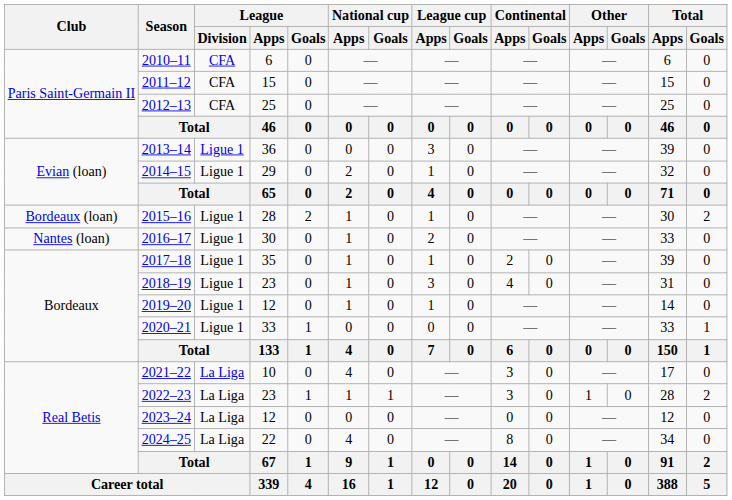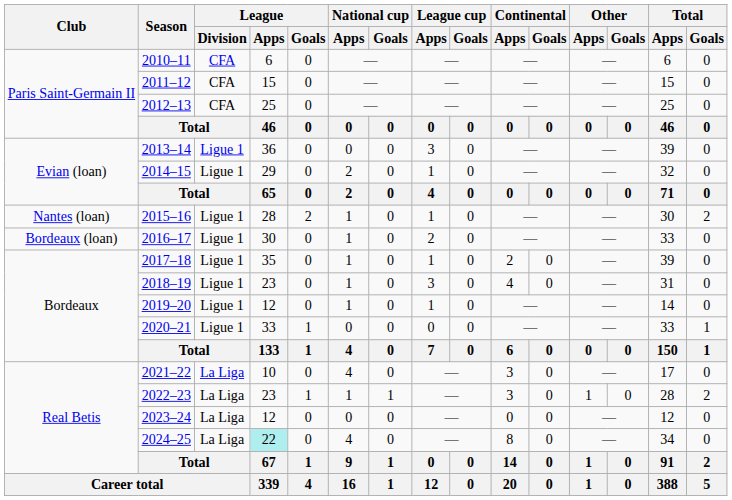2015–16 | Club: Bordeaux (loan) -> Nantes (loan)
2016–17 | Club: Nantes (loan) -> Bordeaux (loan)
2024–25 | League / Apps: no background -> paleturquoise background
